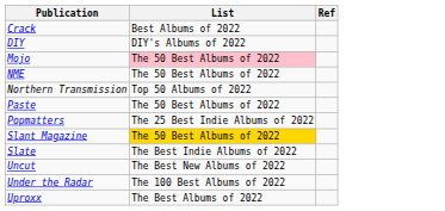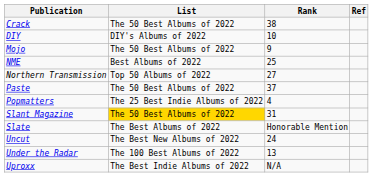+ column: Rank | 38 | 10 | 9 | 25 | 27 | 37 | 4 | 31 | Honorable Mention | 24 | 13 | N/A
Crack | List: Best Albums of 2022 -> The 50 Best Albums of 2022
Mojo | List: pink background -> no background
NME | List: The 50 Best Albums of 2022 -> Best Albums of 2022
Slate | List: The Best Indie Albums of 2022 -> The Best Albums of 2022
Uproxx | List: The Best Albums of 2022 -> The Best Indie Albums of 2022
